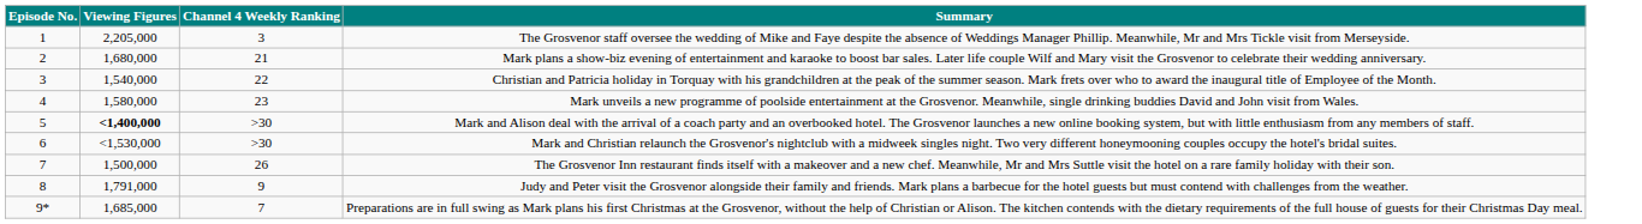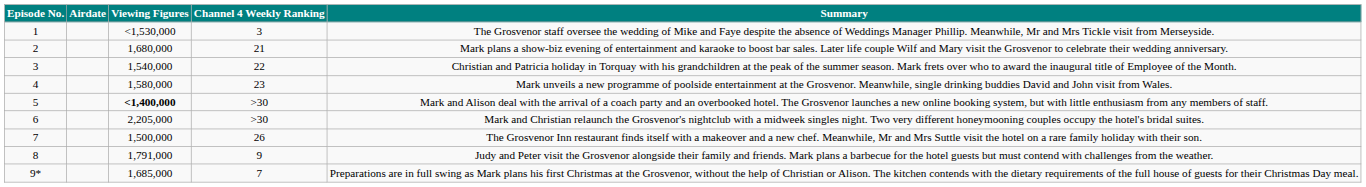+ column: Airdate
1 | Viewing Figures: 2,205,000 -> <1,530,000
6 | Viewing Figures: <1,530,000 -> 2,205,000
